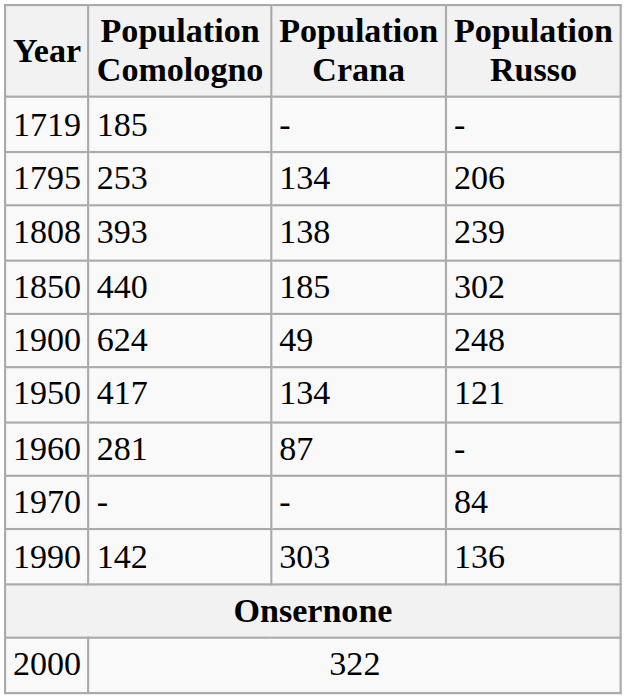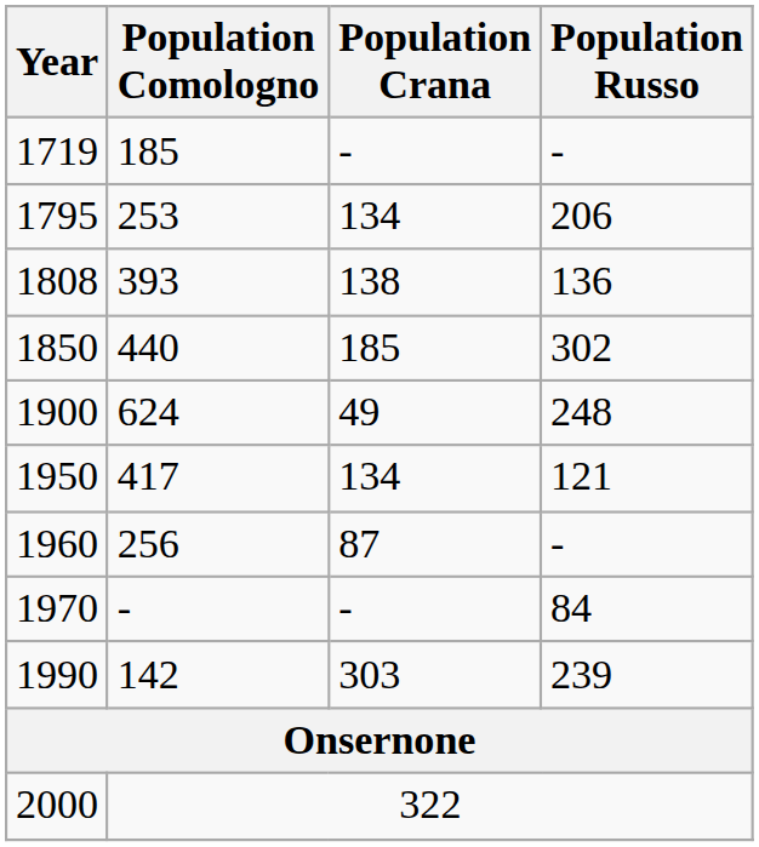1808 | Population Russo: 239 -> 136
1960 | Population Comologno: 281 -> 256
1990 | Population Russo: 136 -> 239
